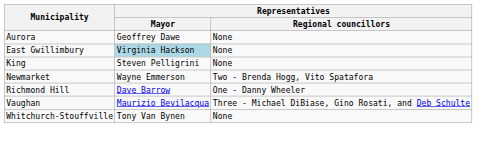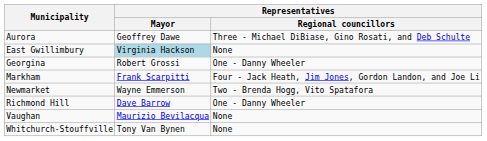Aurora | Representatives / Regional councillors: None -> Three - Michael DiBiase, Gino Rosati, and Deb Schulte
+ row: Georgina | Robert Grossi | One - Danny Wheeler
- row: King | Steven Pelligrini | None
+ row: Markham | Frank Scarpitti | Four - Jack Heath, Jim Jones, Gordon Landon, and Joe Li
Vaughan | Representatives / Regional councillors: Three - Michael DiBiase, Gino Rosati, and Deb Schulte -> None
